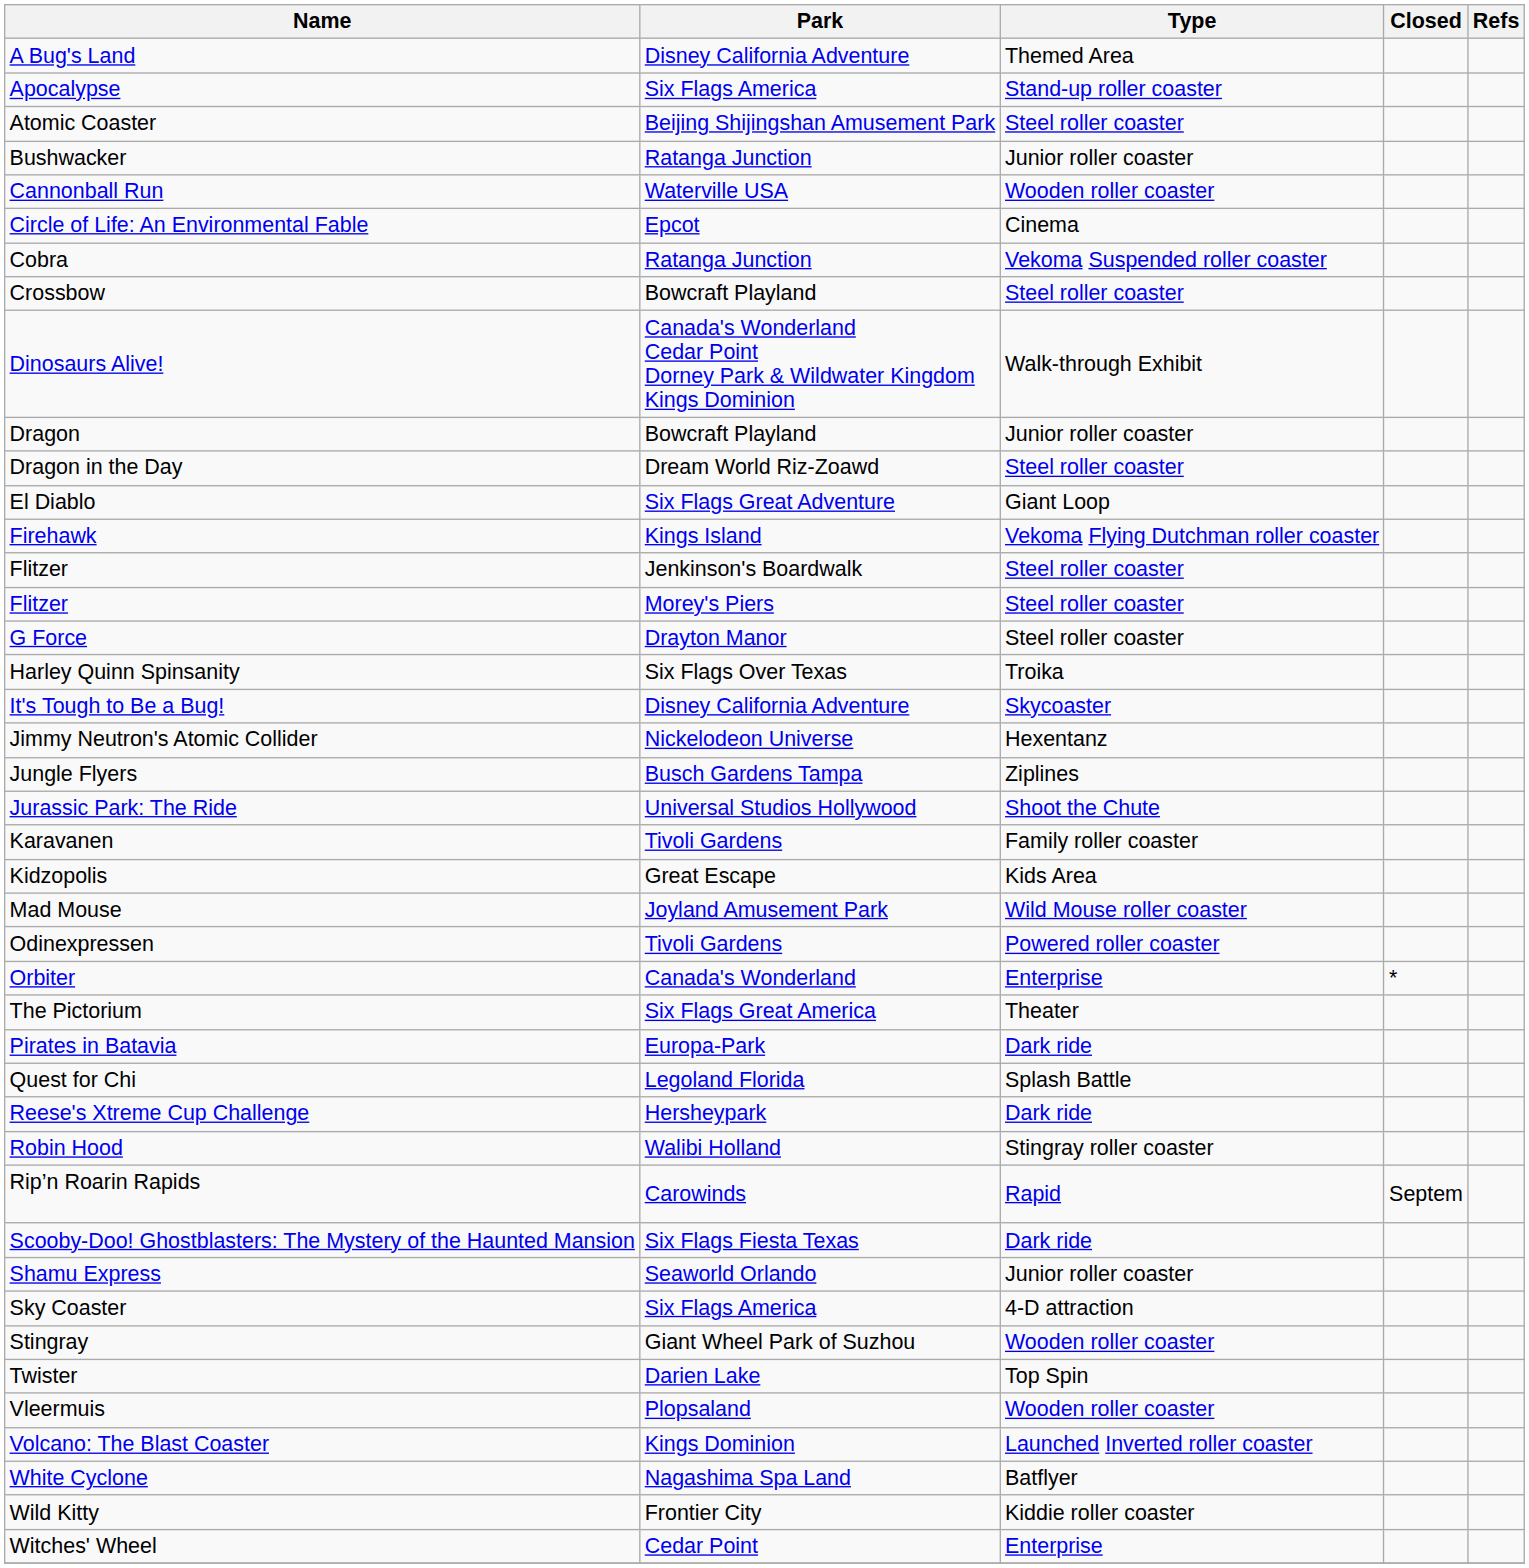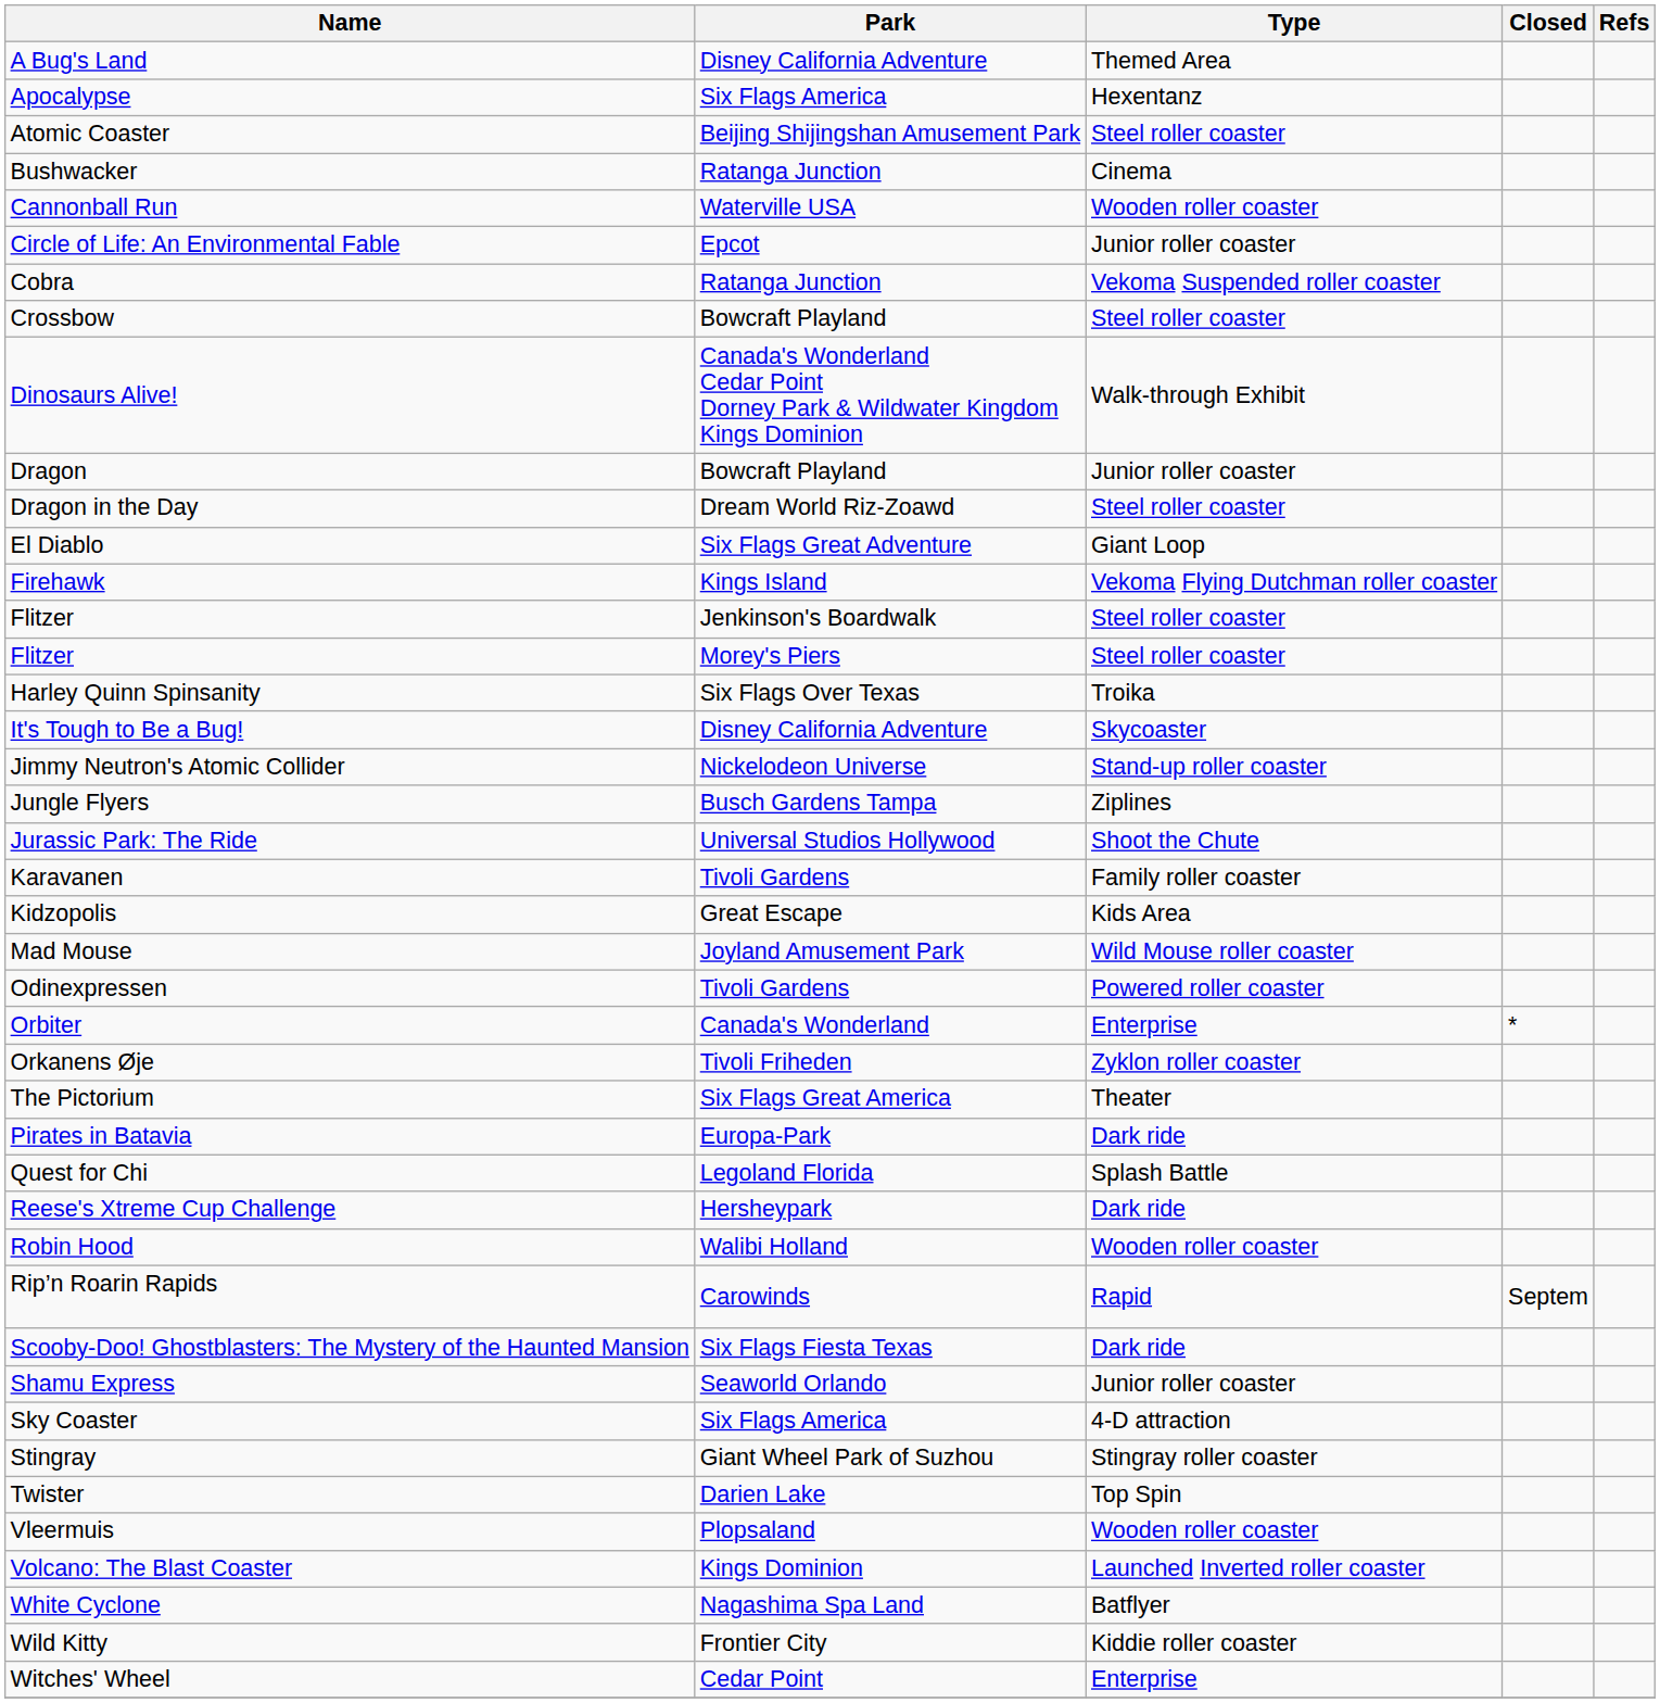Apocalypse | Type: Stand-up roller coaster -> Hexentanz
Bushwacker | Type: Junior roller coaster -> Cinema
Circle of Life: An Environmental Fable | Type: Cinema -> Junior roller coaster
- row: G Force | Drayton Manor | Steel roller coaster
Jimmy Neutron's Atomic Collider | Type: Hexentanz -> Stand-up roller coaster
+ row: Orkanens Øje | Tivoli Friheden | Zyklon roller coaster
Robin Hood | Type: Stingray roller coaster -> Wooden roller coaster
Stingray | Type: Wooden roller coaster -> Stingray roller coaster
